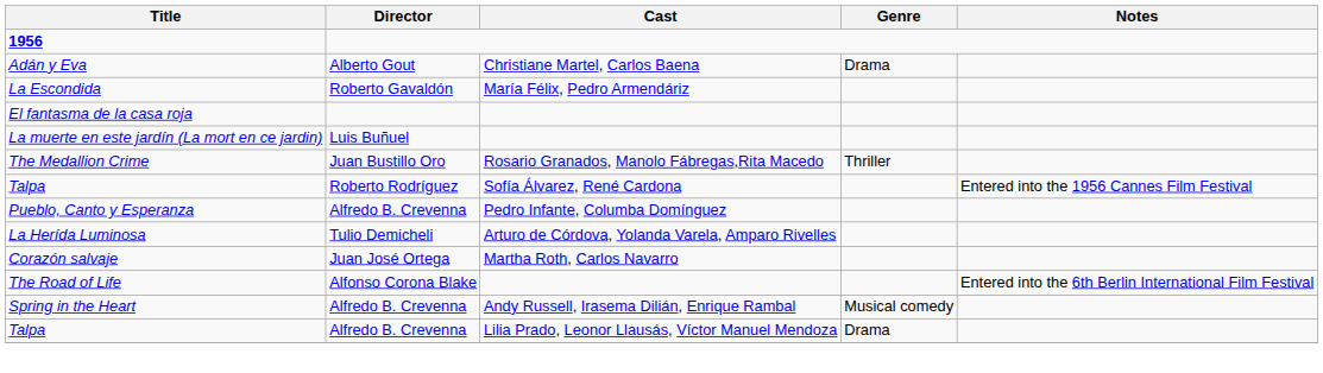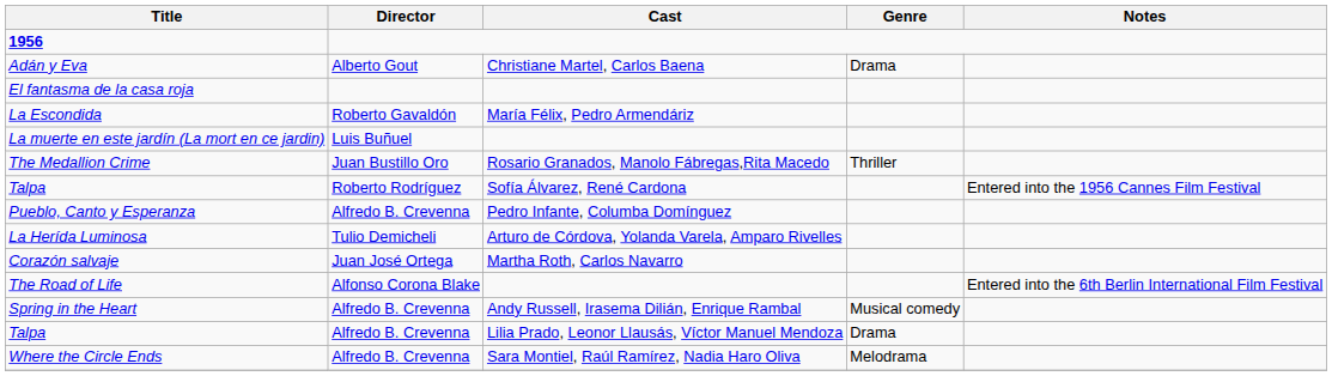rows swapped: La Escondida <-> El fantasma de la casa roja
+ row: Where the Circle Ends | Alfredo B. Crevenna | Sara Montiel, Raúl Ramírez, Nadia Haro Oliva | Melodrama
